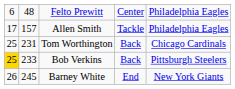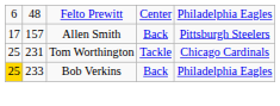Allen Smith | column 4: Tackle -> Back
Allen Smith | column 5: Philadelphia Eagles -> Pittsburgh Steelers
Tom Worthington | column 4: Back -> Tackle
Bob Verkins | column 5: Pittsburgh Steelers -> Philadelphia Eagles
- row: 26 | 245 | Barney White | End | New York Giants
